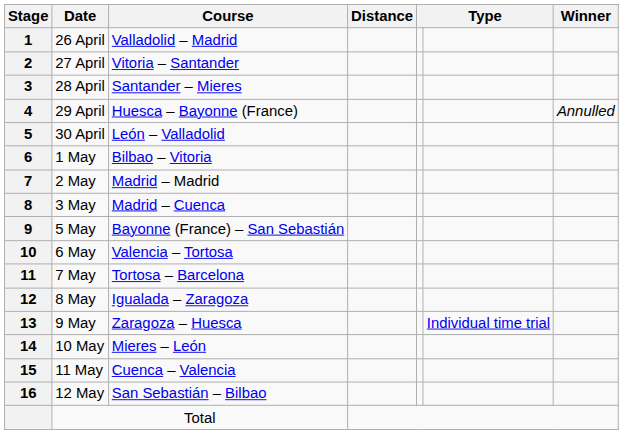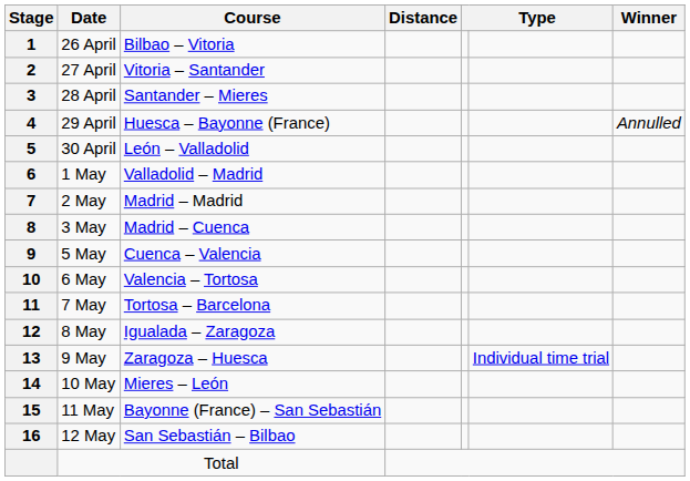26 April | Course: Valladolid – Madrid -> Bilbao – Vitoria
1 May | Course: Bilbao – Vitoria -> Valladolid – Madrid
5 May | Course: Bayonne (France) – San Sebastián -> Cuenca – Valencia
11 May | Course: Cuenca – Valencia -> Bayonne (France) – San Sebastián
